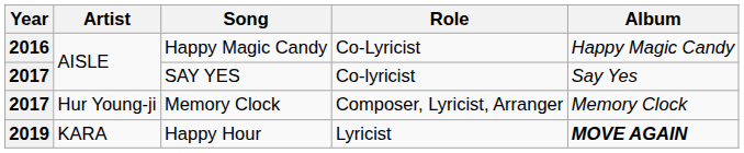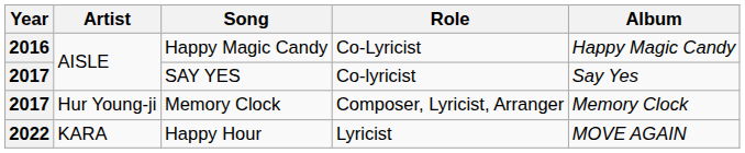Happy Hour | Year: 2019 -> 2022
Happy Hour | Album: bold -> normal
